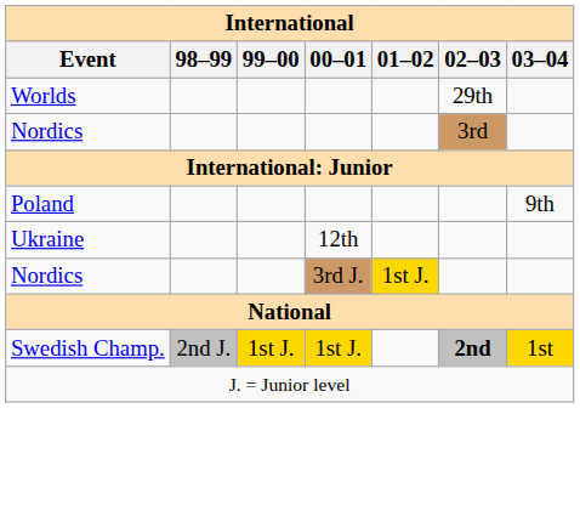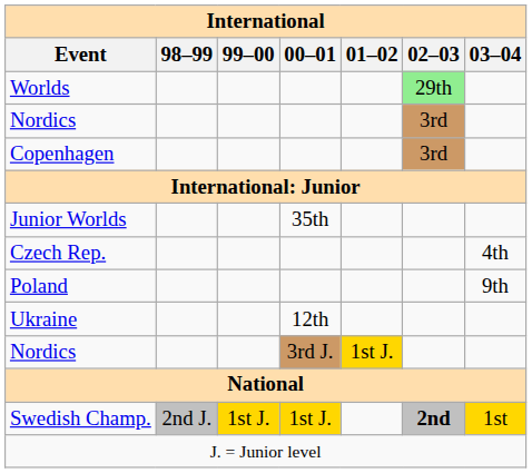Worlds | 02–03: no background -> lightgreen background
+ row: Copenhagen | 3rd
+ row: Junior Worlds | 35th
+ row: Czech Rep. | 4th
